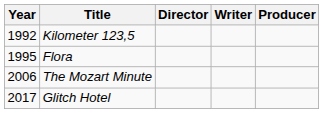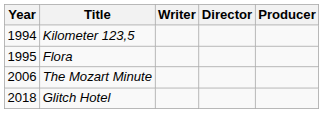columns swapped: Director <-> Writer
Kilometer 123,5 | Year: 1992 -> 1994
Glitch Hotel | Year: 2017 -> 2018
